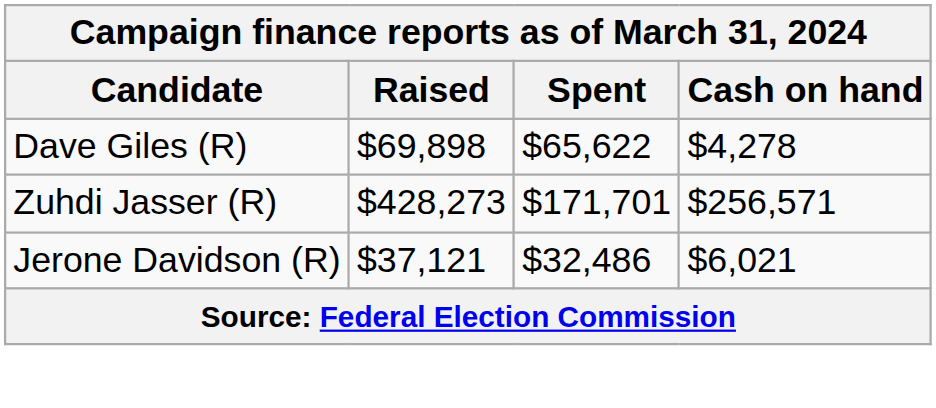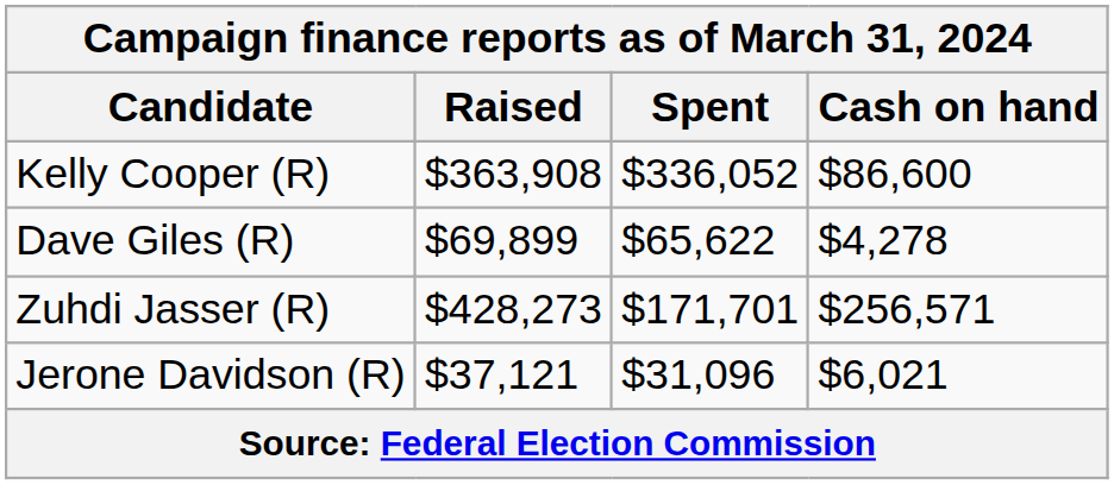+ row: Kelly Cooper (R) | $363,908 | $336,052 | $86,600
Dave Giles (R) | Raised: $69,898 -> $69,899
Jerone Davidson (R) | Spent: $32,486 -> $31,096
